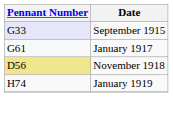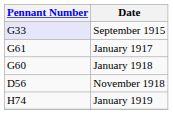+ row: G60 | January 1918
November 1918 | Pennant Number: khaki background -> no background
